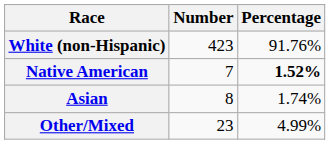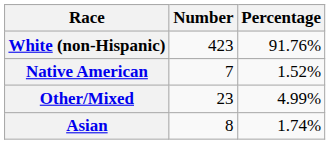Native American | Percentage: bold -> normal
rows swapped: Asian <-> Other/Mixed
